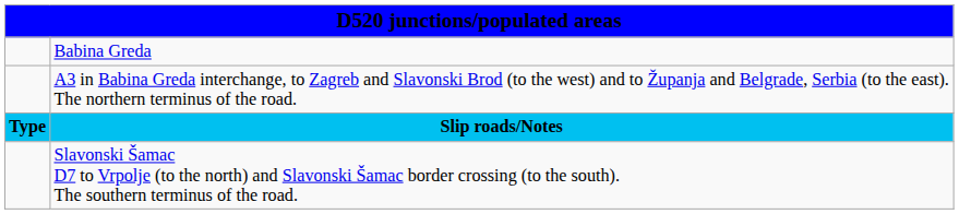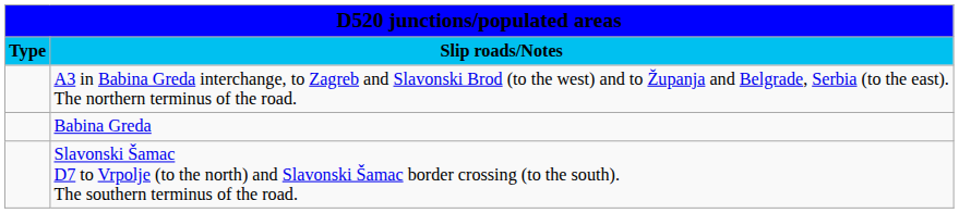rows swapped: Slip roads/Notes <-> Babina Greda
